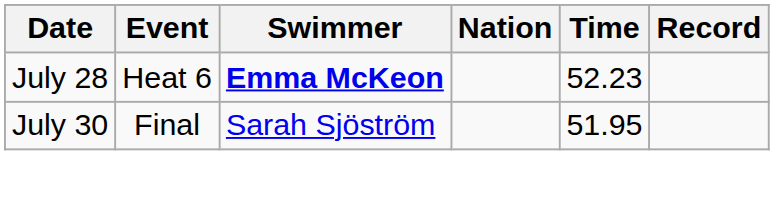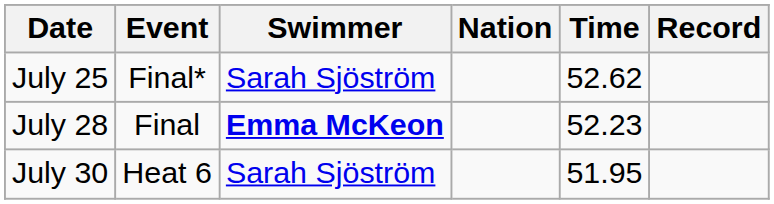+ row: July 25 | Final* | Sarah Sjöström | 52.62
July 28 | Event: Heat 6 -> Final
July 30 | Event: Final -> Heat 6
